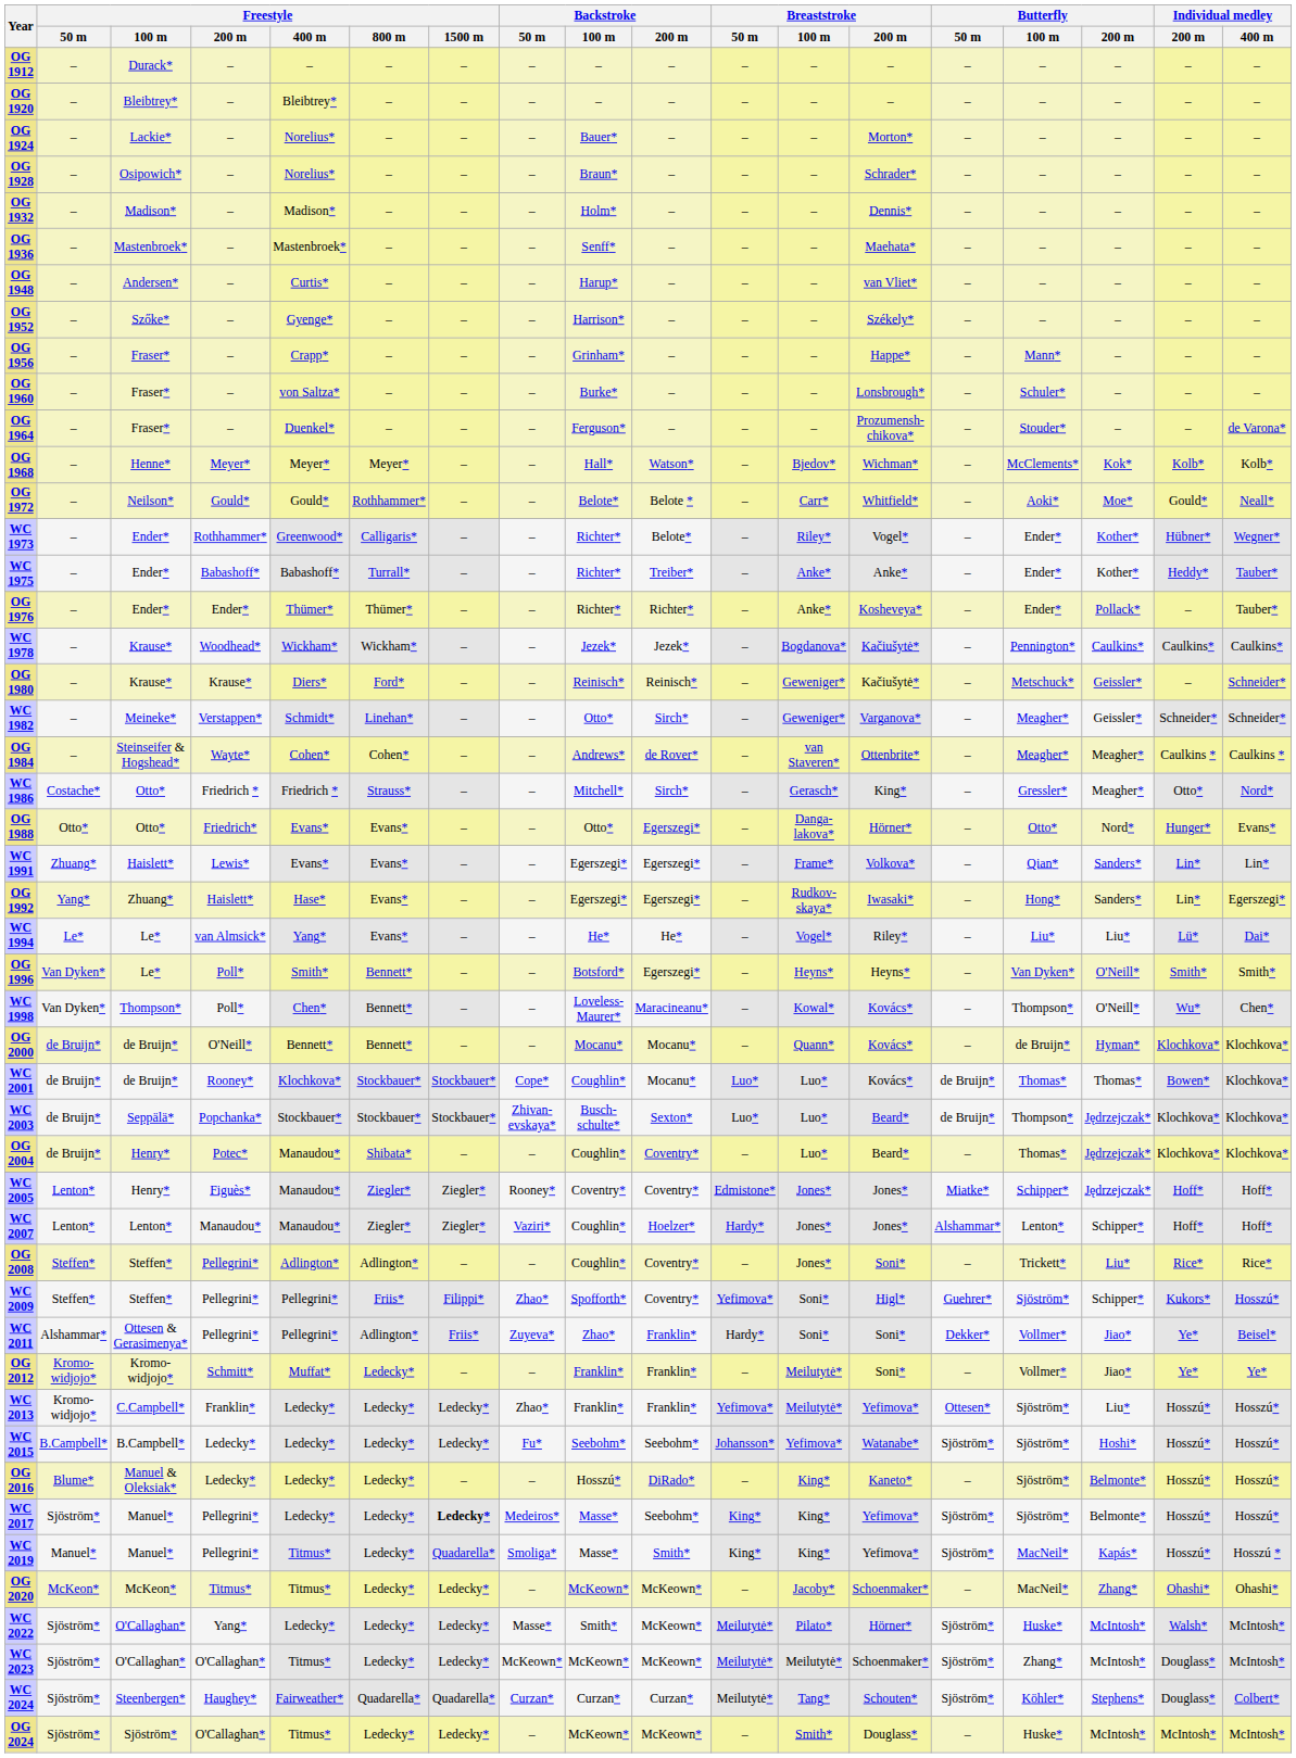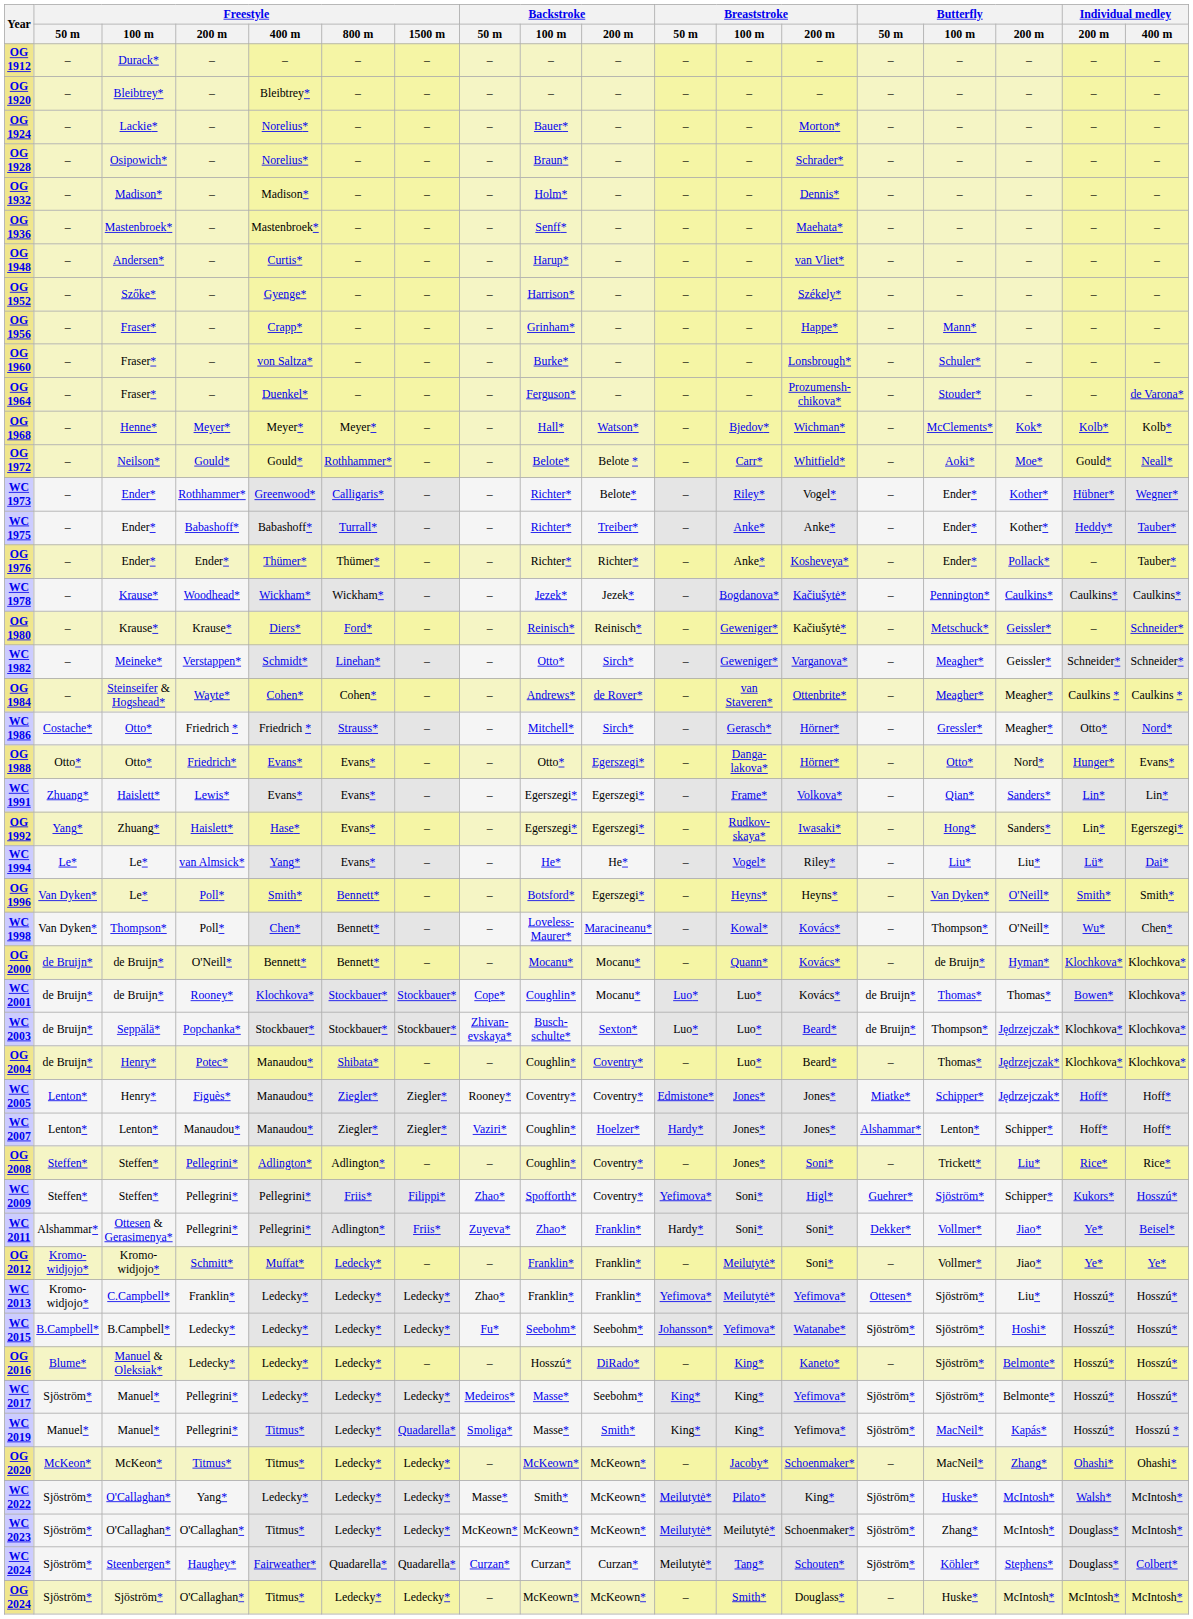WC 1986 | Breaststroke / 200 m: King* -> Hörner*
WC 2017 | Freestyle / 1500 m: bold -> normal
WC 2022 | Breaststroke / 200 m: Hörner* -> King*
